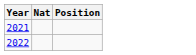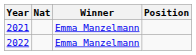+ column: Winner | Emma Manzelmann | Emma Manzelmann
